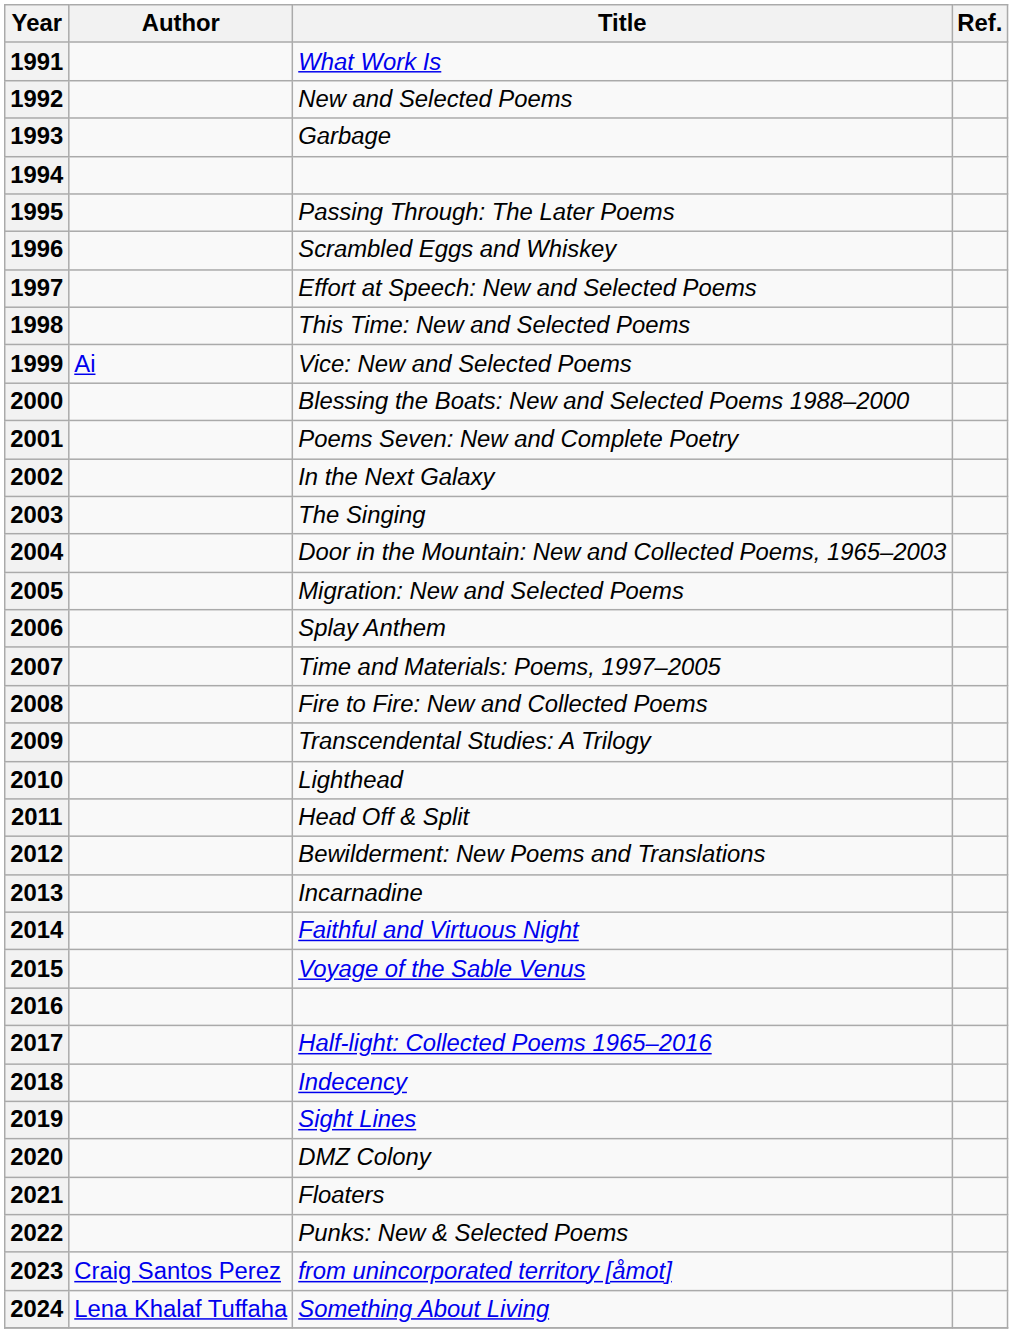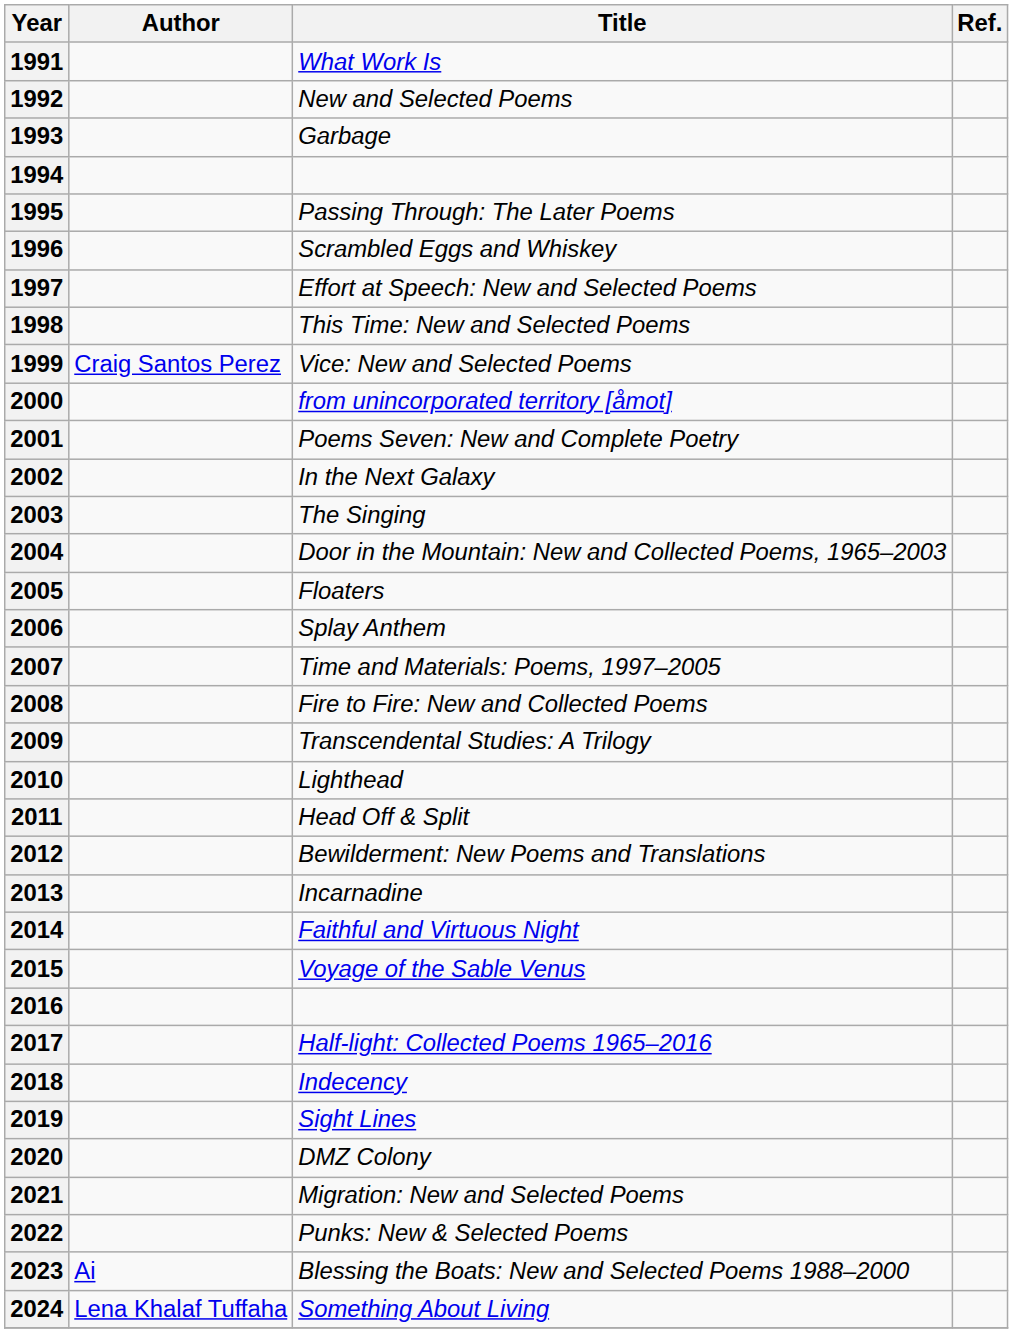1999 | Author: Ai -> Craig Santos Perez
2000 | Title: Blessing the Boats: New and Selected Poems 1988–2000 -> from unincorporated territory [åmot]
2005 | Title: Migration: New and Selected Poems -> Floaters
2021 | Title: Floaters -> Migration: New and Selected Poems
2023 | Author: Craig Santos Perez -> Ai
2023 | Title: from unincorporated territory [åmot] -> Blessing the Boats: New and Selected Poems 1988–2000
